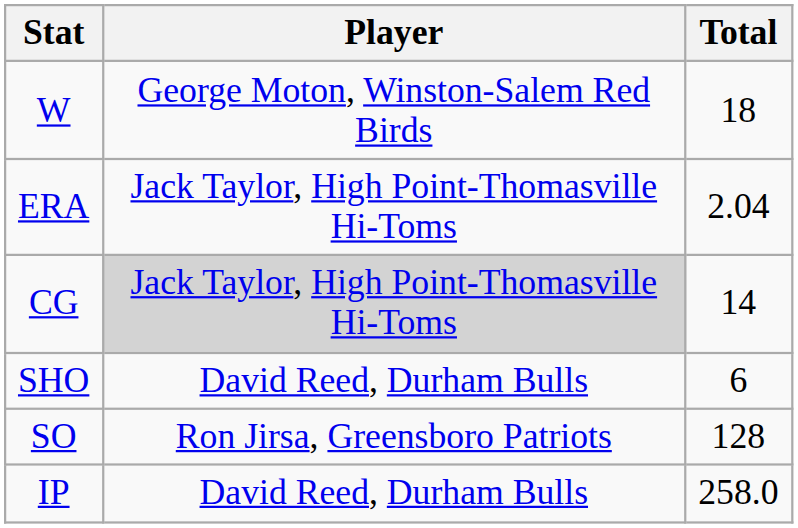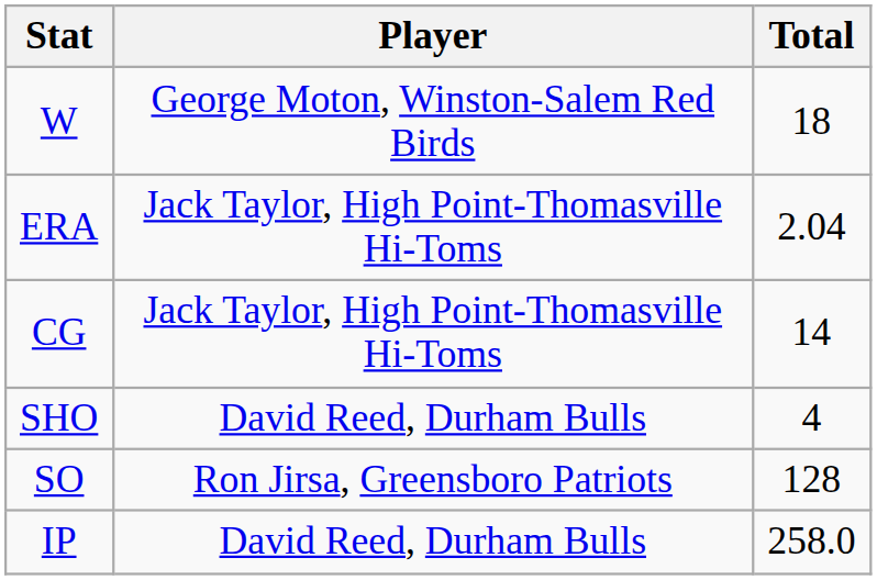CG | Player: lightgrey background -> no background
SHO | Total: 6 -> 4
